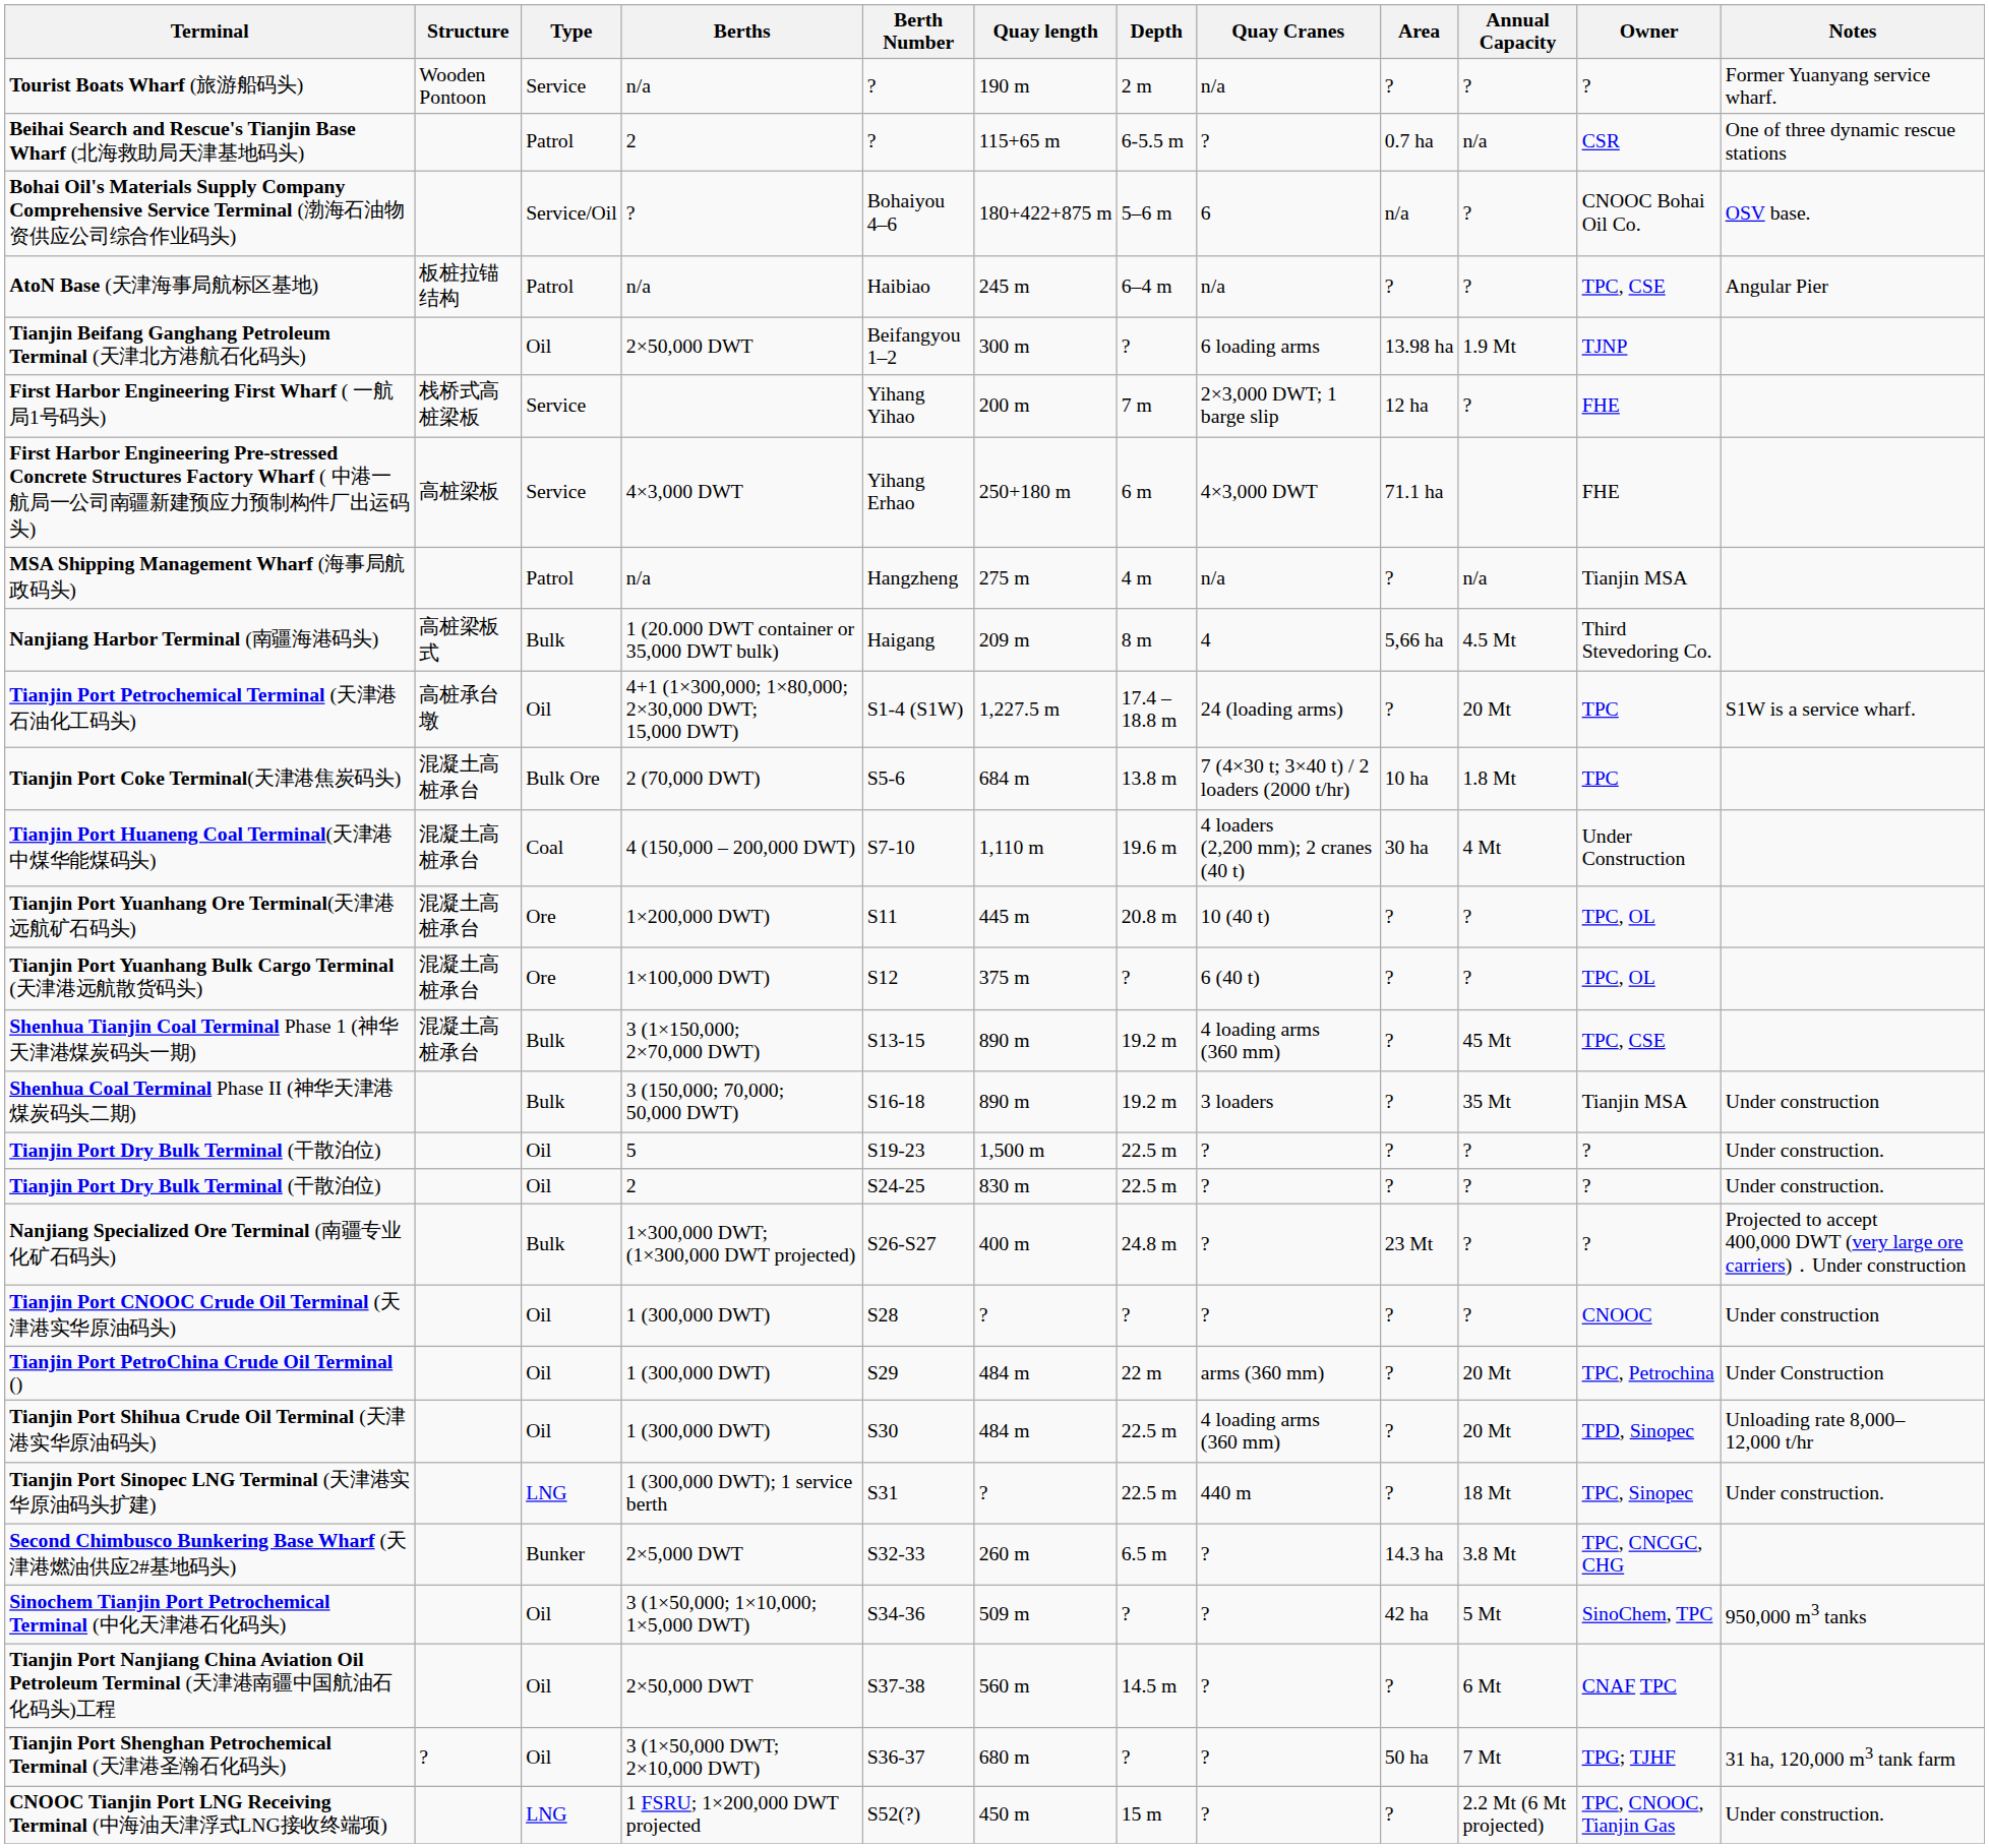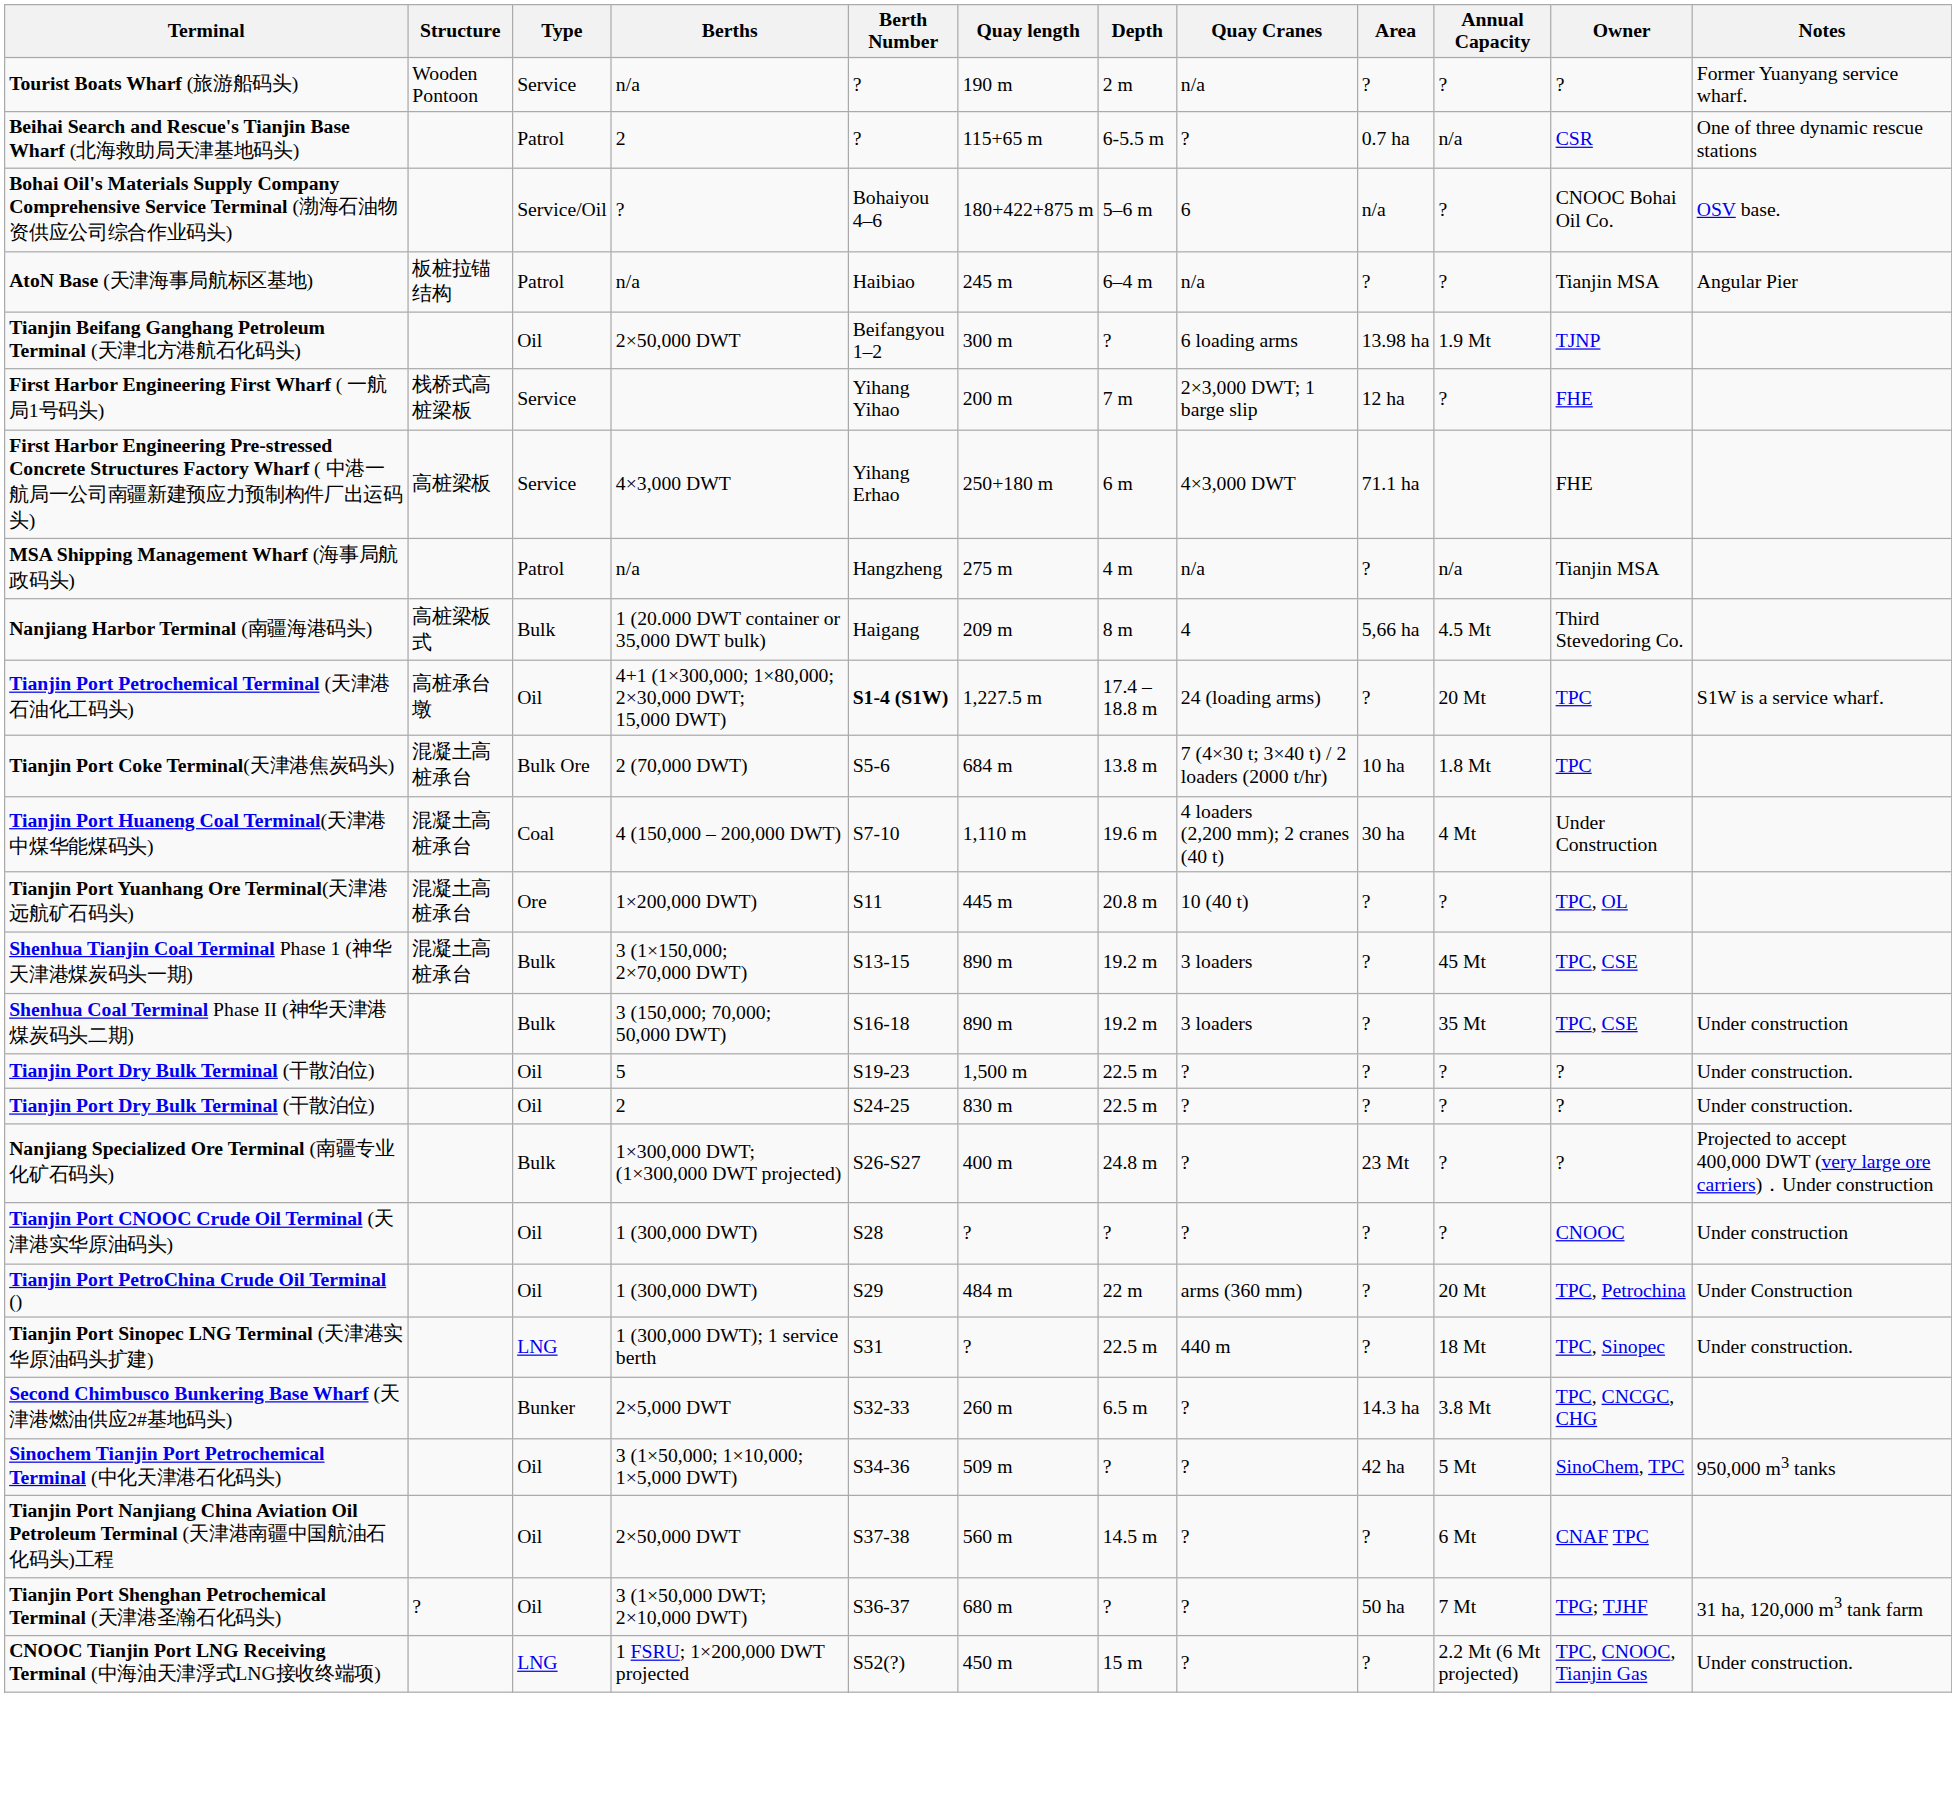AtoN Base (天津海事局航标区基地) | Owner: TPC, CSE -> Tianjin MSA
Tianjin Port Petrochemical Terminal (天津港石油化工码头) | Berth Number: normal -> bold
- row: Tianjin Port Yuanhang Bulk Cargo Terminal (天津港远航散货码头) | 混凝土高桩承台 | Ore | 1×100,000 DWT) | S12 | 375 m | ? | 6 (40 t) | ? | ? | TPC, OL
Shenhua Tianjin Coal Terminal Phase 1 (神华天津港煤炭码头一期) | Quay Cranes: 4 loading arms (360 mm) -> 3 loaders
Shenhua Coal Terminal Phase II (神华天津港煤炭码头二期) | Owner: Tianjin MSA -> TPC, CSE
- row: Tianjin Port Shihua Crude Oil Terminal (天津港实华原油码头) | Oil | 1 (300,000 DWT) | S30 | 484 m | 22.5 m | 4 loading arms (360 mm) | ? | 20 Mt | TPD, Sinopec | Unloading rate 8,000–12,000 t/hr
